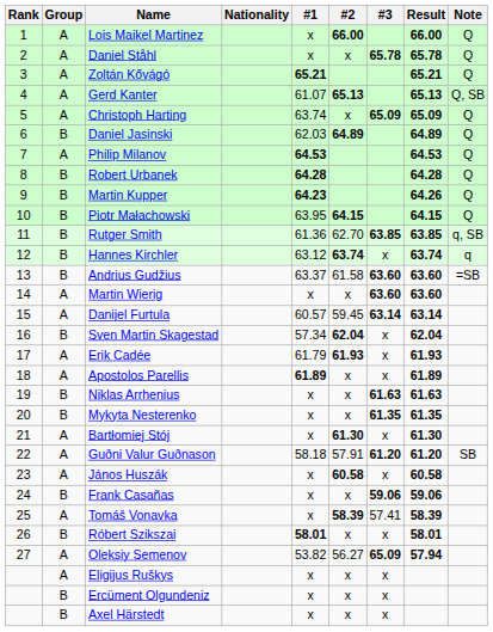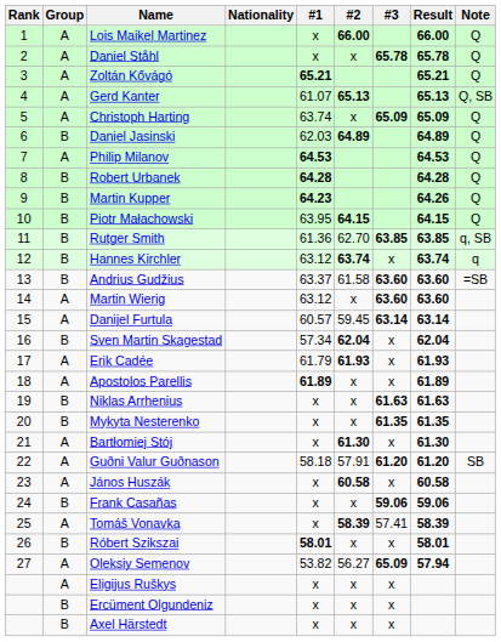Martin Wierig | #1: x -> 63.12
